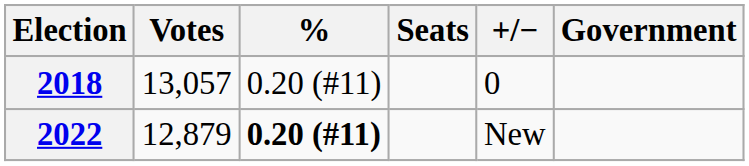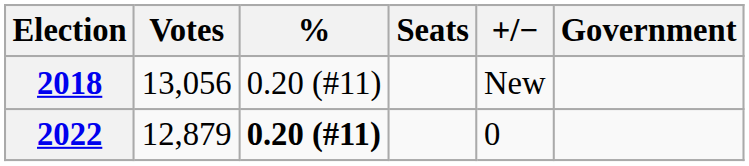2018 | Votes: 13,057 -> 13,056
2018 | +/−: 0 -> New
2022 | +/−: New -> 0
